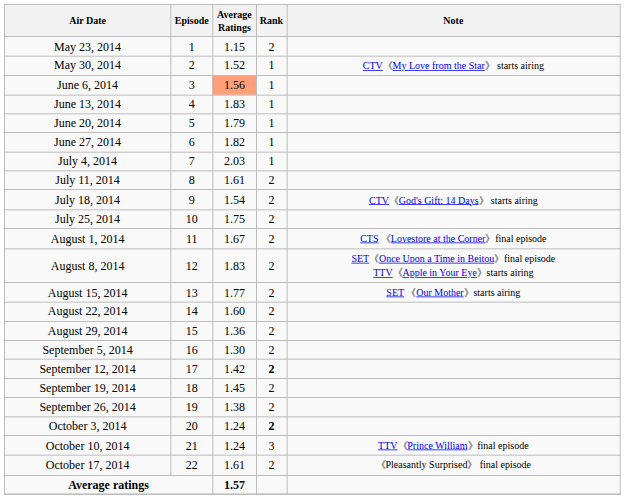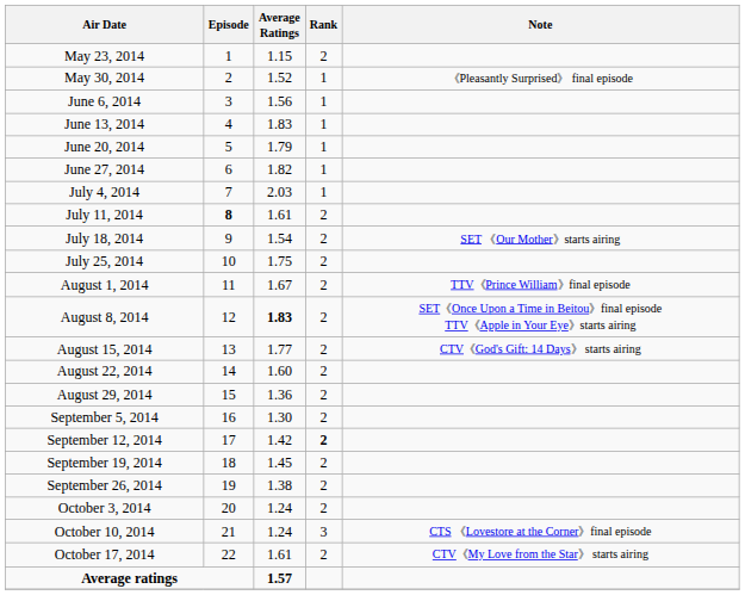May 30, 2014 | Note: CTV《My Love from the Star》 starts airing -> 《Pleasantly Surprised》 final episode
June 6, 2014 | Average Ratings: lightsalmon background -> no background
July 11, 2014 | Episode: normal -> bold
July 18, 2014 | Note: CTV《God's Gift: 14 Days》 starts airing -> SET 《Our Mother》starts airing
August 1, 2014 | Note: CTS 《Lovestore at the Corner》final episode -> TTV《Prince William》final episode
August 8, 2014 | Average Ratings: normal -> bold
August 15, 2014 | Note: SET 《Our Mother》starts airing -> CTV《God's Gift: 14 Days》 starts airing
October 3, 2014 | Rank: bold -> normal
October 10, 2014 | Note: TTV《Prince William》final episode -> CTS 《Lovestore at the Corner》final episode
October 17, 2014 | Note: 《Pleasantly Surprised》 final episode -> CTV《My Love from the Star》 starts airing
